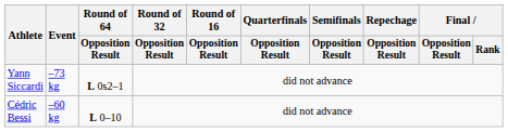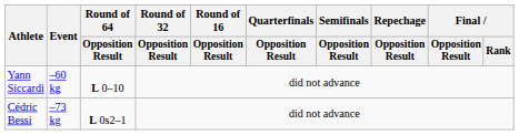Yann Siccardi | Event: –73 kg -> –60 kg
Yann Siccardi | Round of 64 / Opposition Result: L 0s2–1 -> L 0–10
Cédric Bessi | Event: –60 kg -> –73 kg
Cédric Bessi | Round of 64 / Opposition Result: L 0–10 -> L 0s2–1
